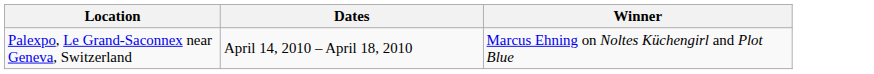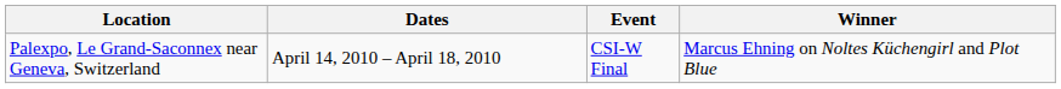+ column: Event | CSI-W Final
